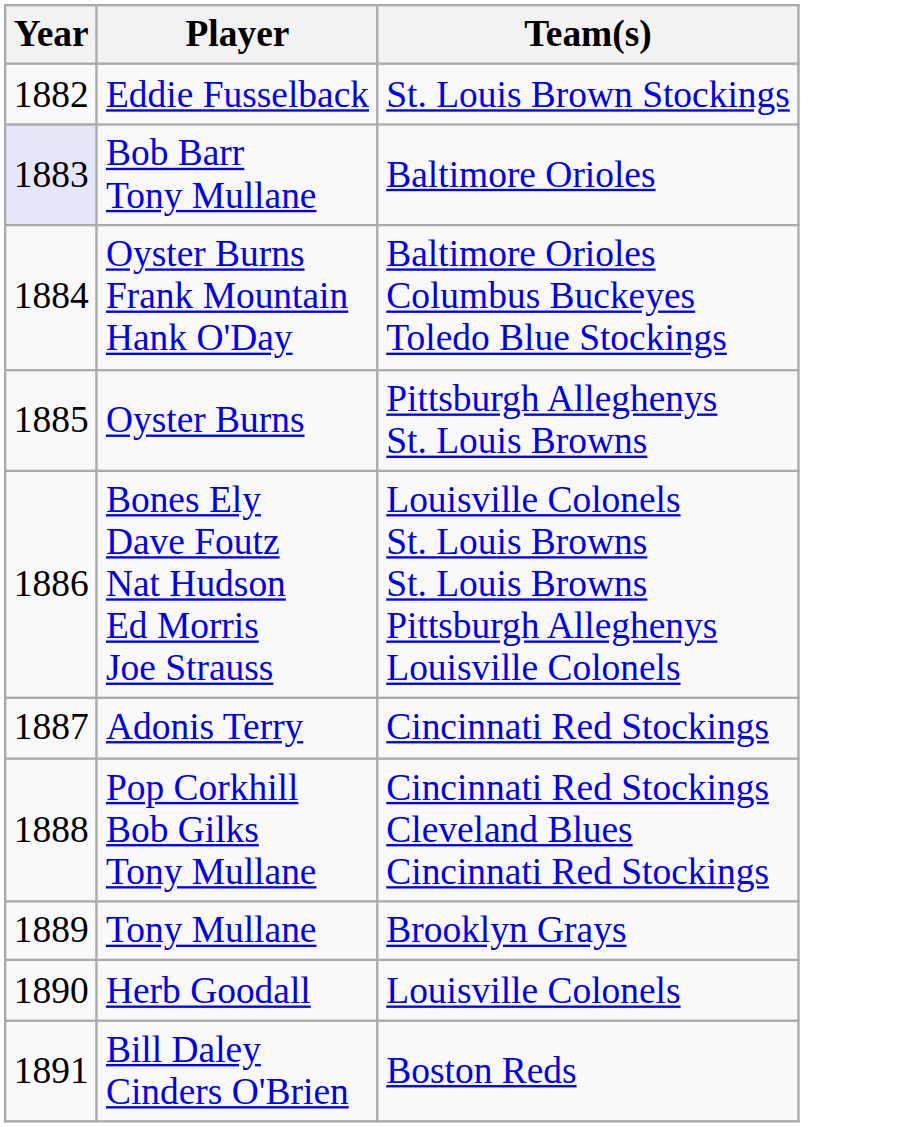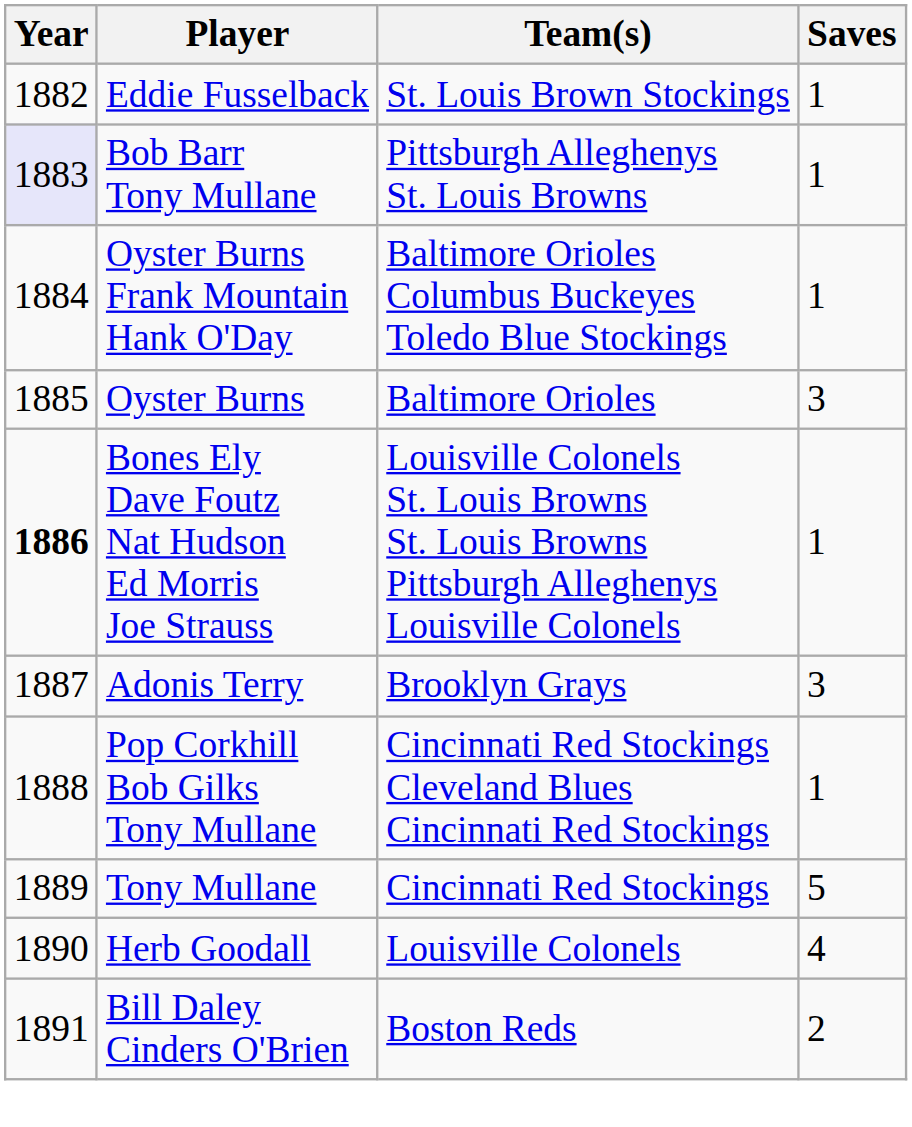+ column: Saves | 1 | 1 | 1 | 3 | 1 | 3 | 1 | 5 | 4 | 2
Bob Barr Tony Mullane | Team(s): Baltimore Orioles -> Pittsburgh Alleghenys St. Louis Browns
Oyster Burns | Team(s): Pittsburgh Alleghenys St. Louis Browns -> Baltimore Orioles
Bones Ely Dave Foutz Nat Hudson Ed Morris Joe Strauss | Year: normal -> bold
Adonis Terry | Team(s): Cincinnati Red Stockings -> Brooklyn Grays
Tony Mullane | Team(s): Brooklyn Grays -> Cincinnati Red Stockings
